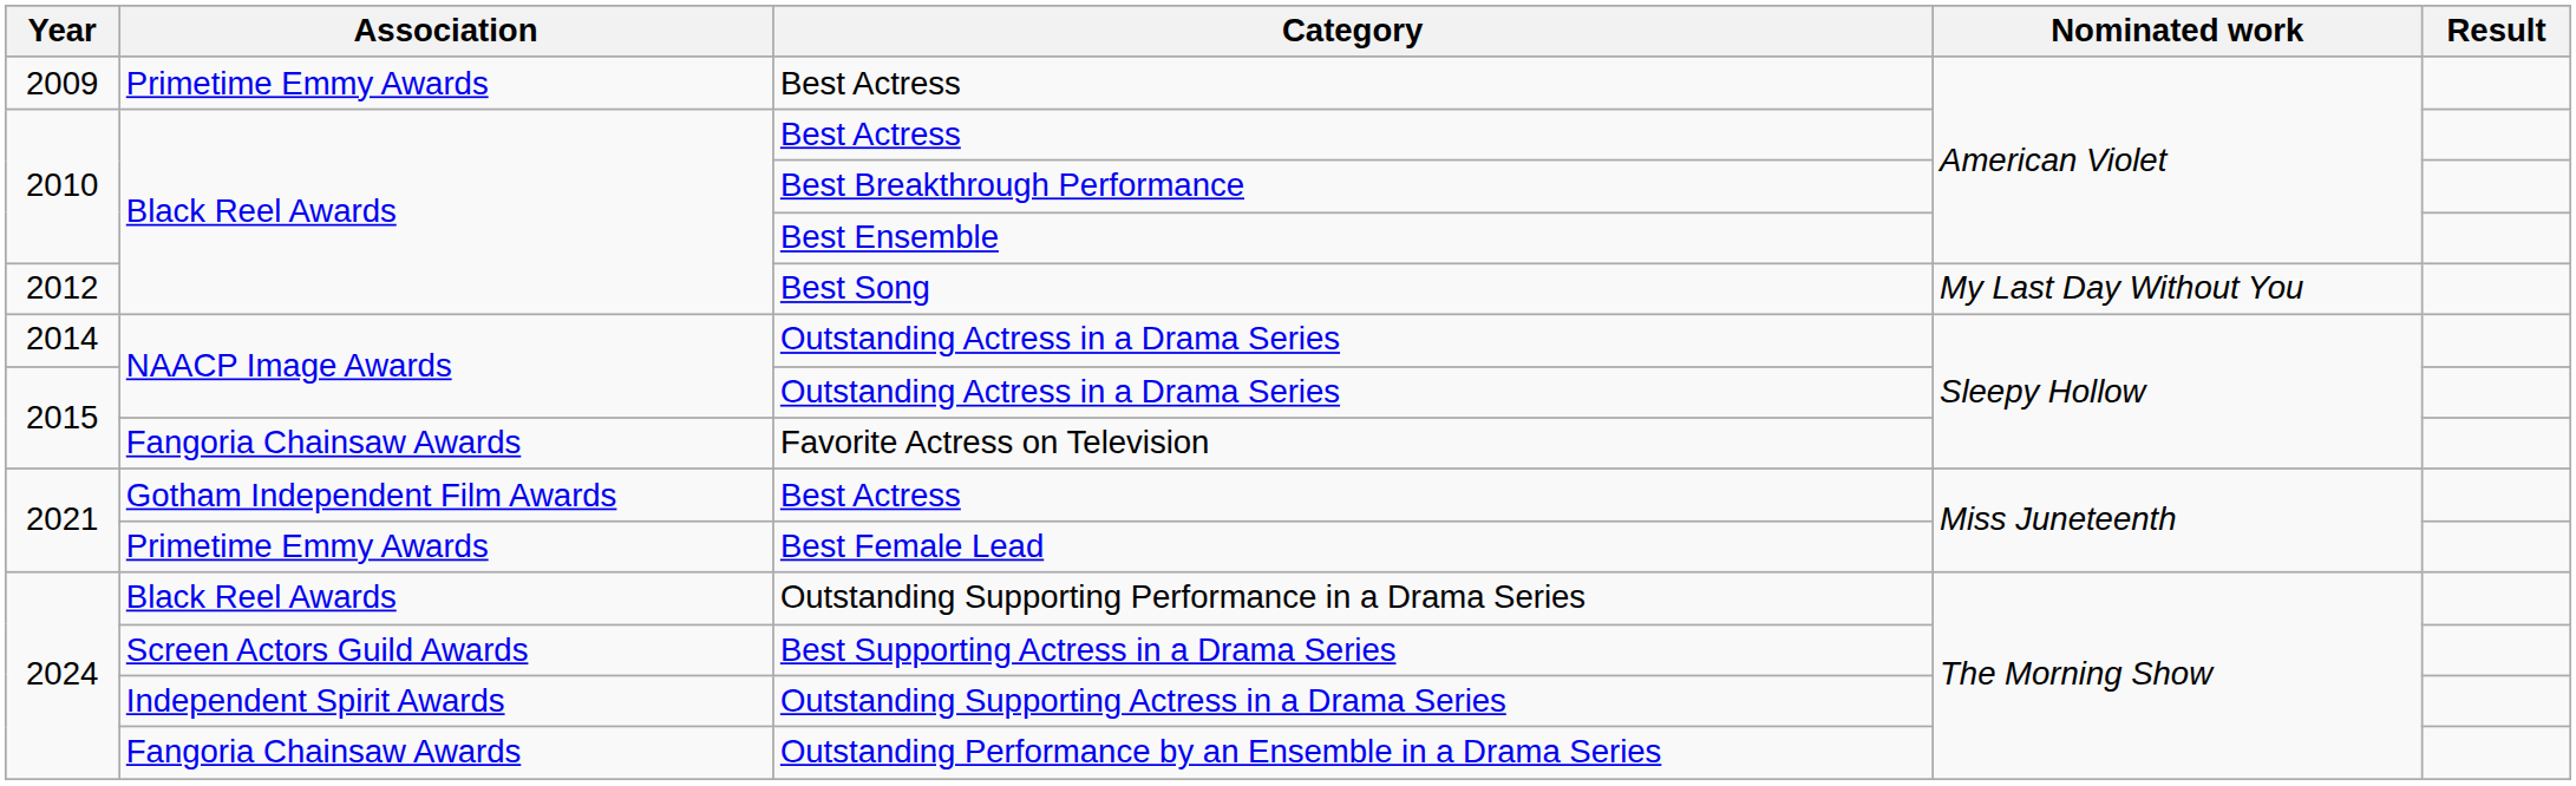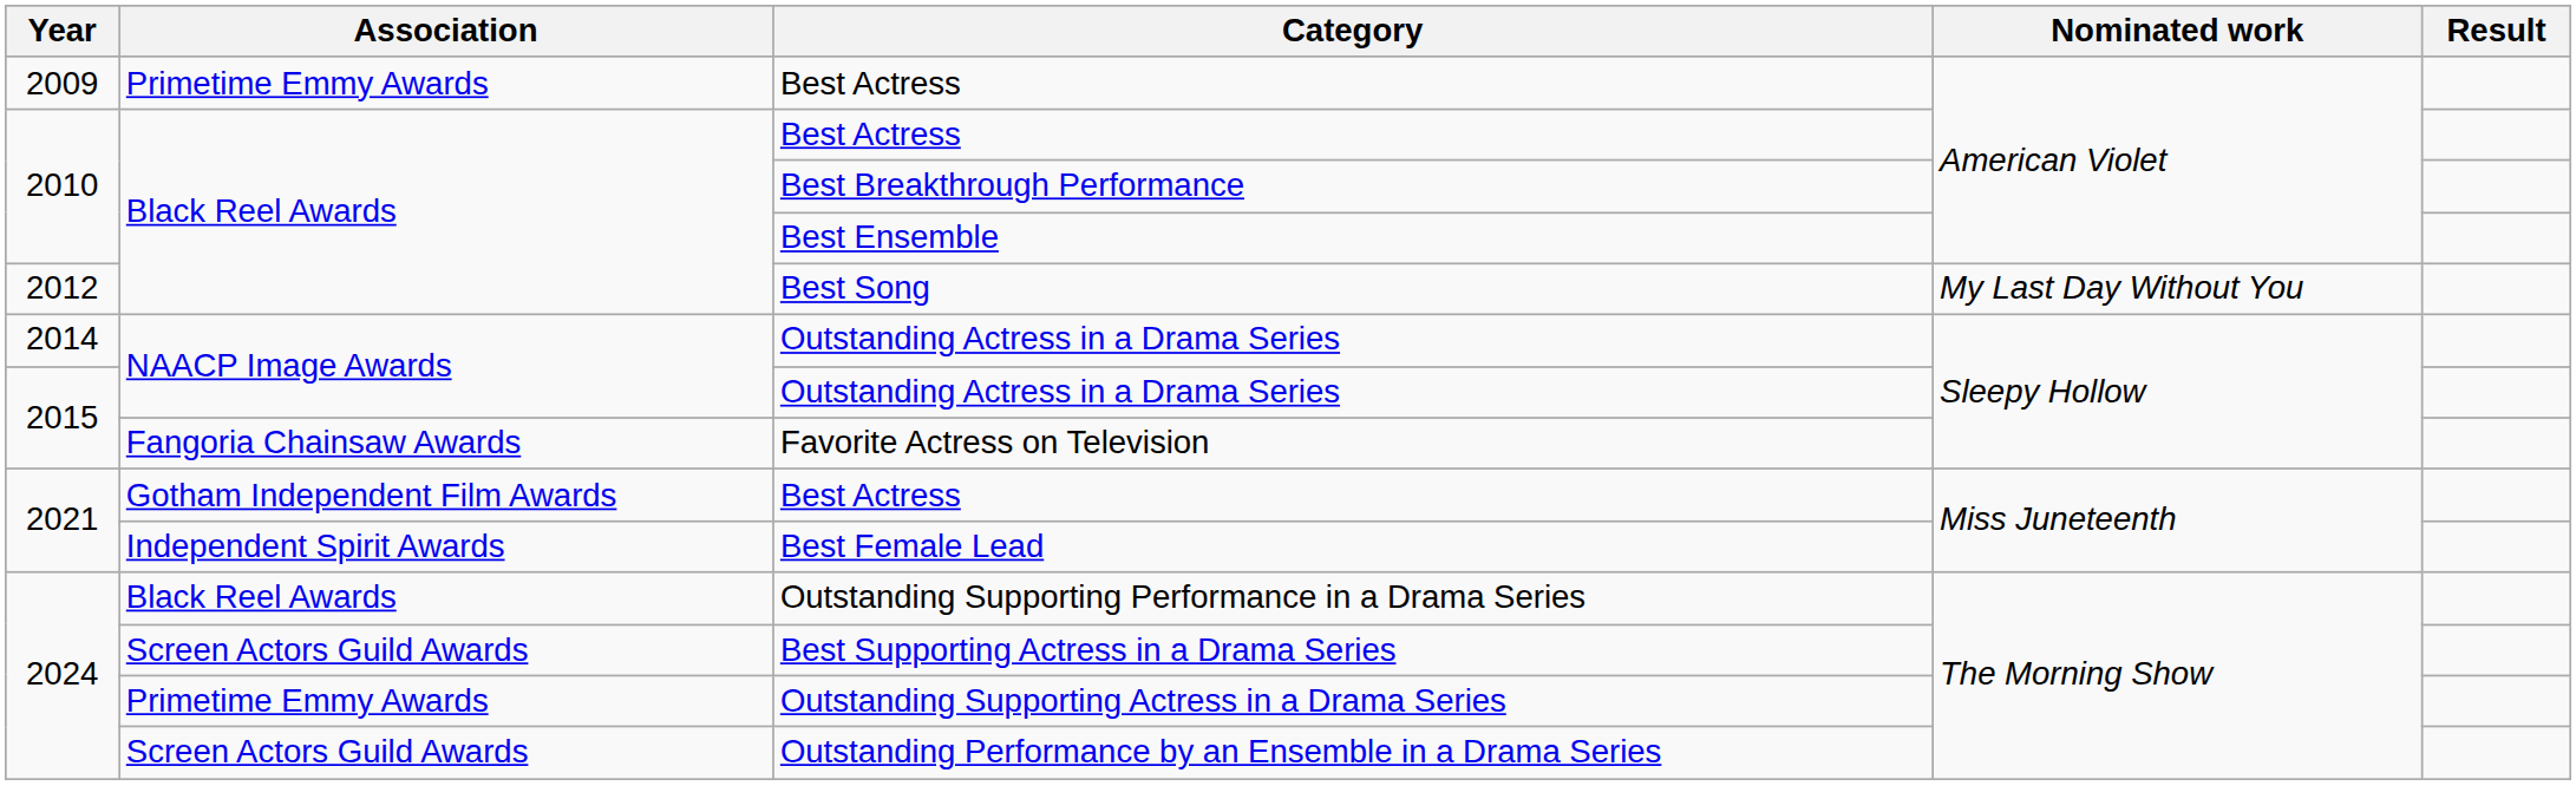Best Female Lead | Association: Primetime Emmy Awards -> Independent Spirit Awards
Outstanding Supporting Actress in a Drama Series | Association: Independent Spirit Awards -> Primetime Emmy Awards
Outstanding Performance by an Ensemble in a Drama Series | Association: Fangoria Chainsaw Awards -> Screen Actors Guild Awards
